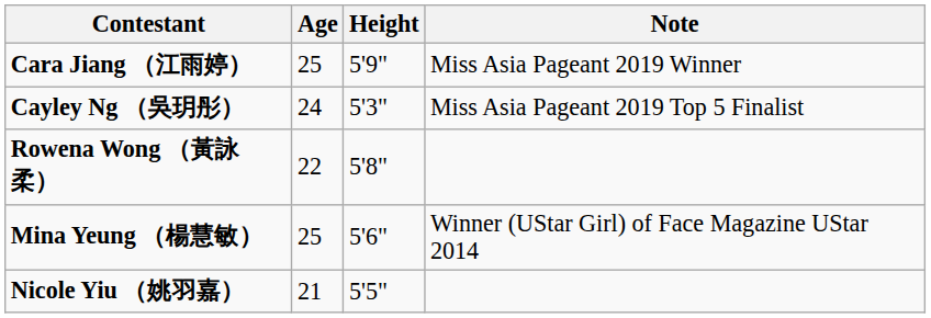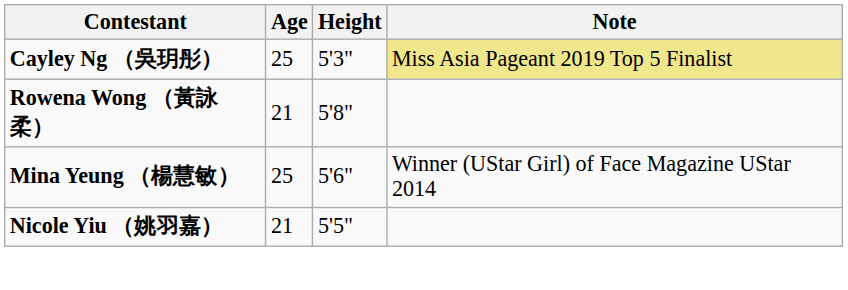- row: Cara Jiang （江雨婷） | 25 | 5'9" | Miss Asia Pageant 2019 Winner
Cayley Ng （吳玥彤） | Age: 24 -> 25
Cayley Ng （吳玥彤） | Note: no background -> khaki background
Rowena Wong （黃詠柔） | Age: 22 -> 21
